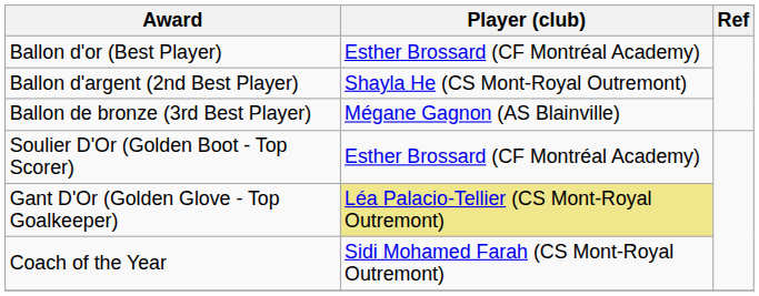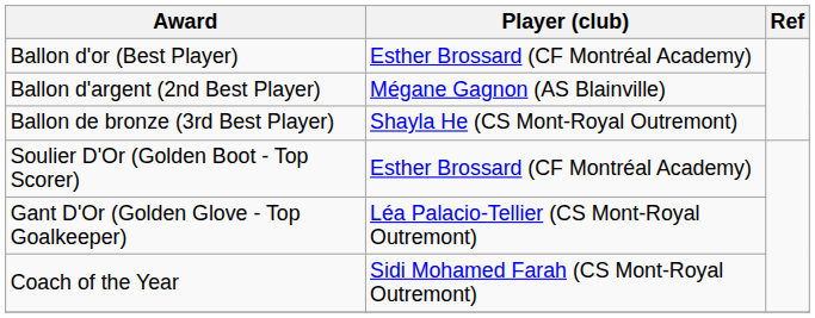Ballon d'argent (2nd Best Player) | Player (club): Shayla He (CS Mont-Royal Outremont) -> Mégane Gagnon (AS Blainville)
Ballon de bronze (3rd Best Player) | Player (club): Mégane Gagnon (AS Blainville) -> Shayla He (CS Mont-Royal Outremont)
Gant D'Or (Golden Glove - Top Goalkeeper) | Player (club): khaki background -> no background
